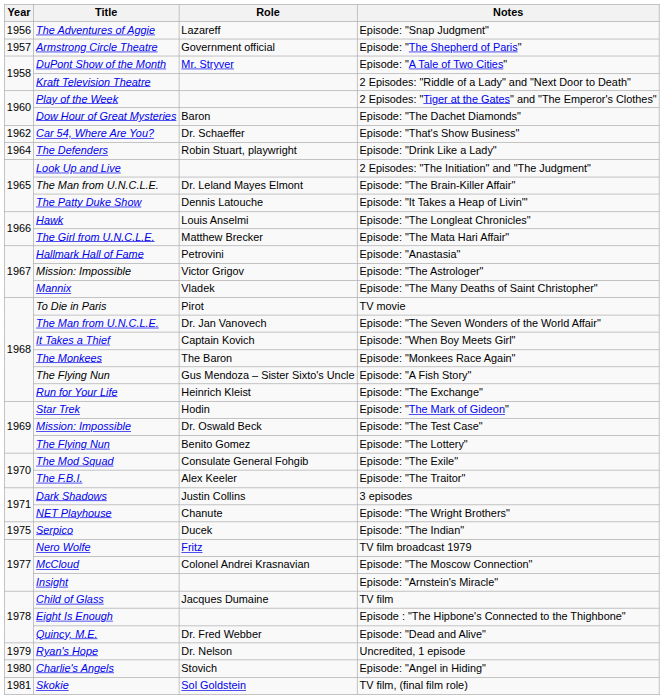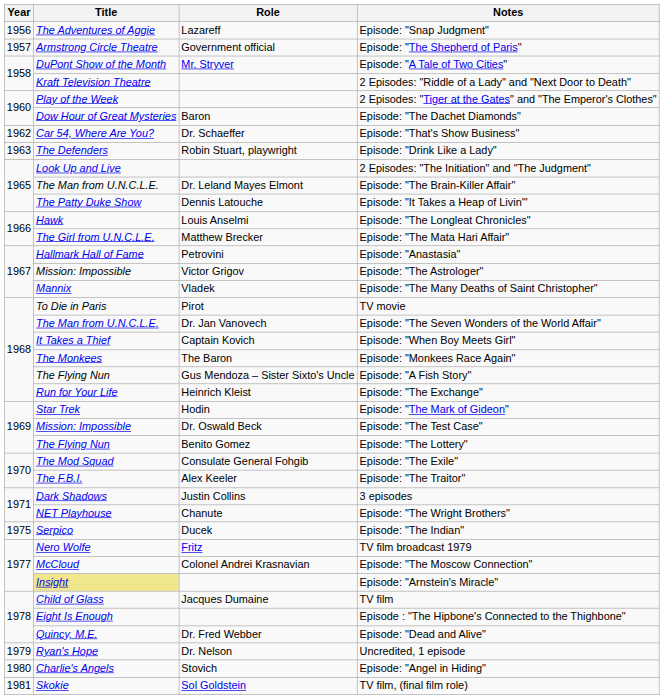Episode: "Drink Like a Lady" | Year: 1964 -> 1963
Episode: "Arnstein's Miracle" | Title: no background -> khaki background
